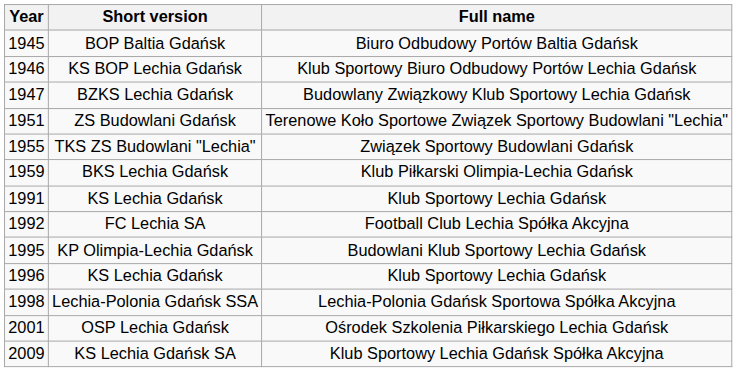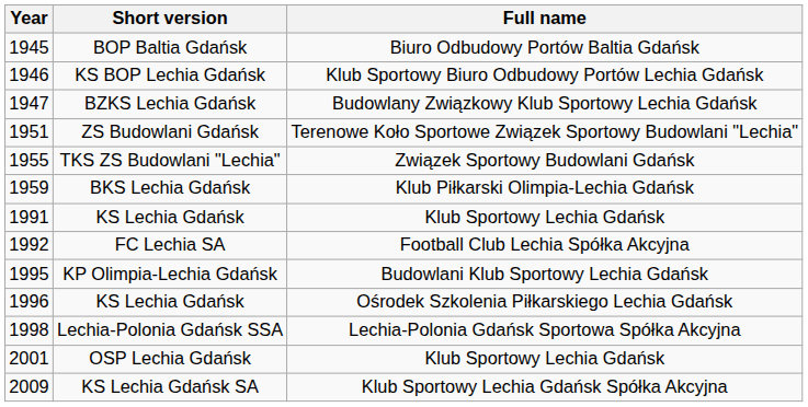1996 / KS Lechia Gdańsk | Full name: Klub Sportowy Lechia Gdańsk -> Ośrodek Szkolenia Piłkarskiego Lechia Gdańsk
OSP Lechia Gdańsk | Full name: Ośrodek Szkolenia Piłkarskiego Lechia Gdańsk -> Klub Sportowy Lechia Gdańsk
